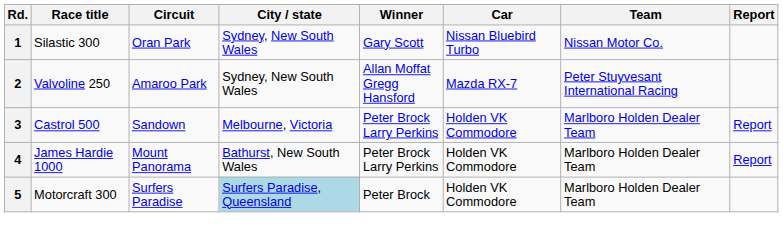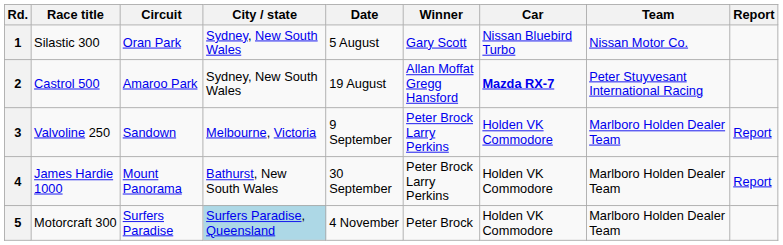+ column: Date | 5 August | 19 August | 9 September | 30 September | 4 November
2 | Race title: Valvoline 250 -> Castrol 500
2 | Car: normal -> bold
3 | Race title: Castrol 500 -> Valvoline 250
